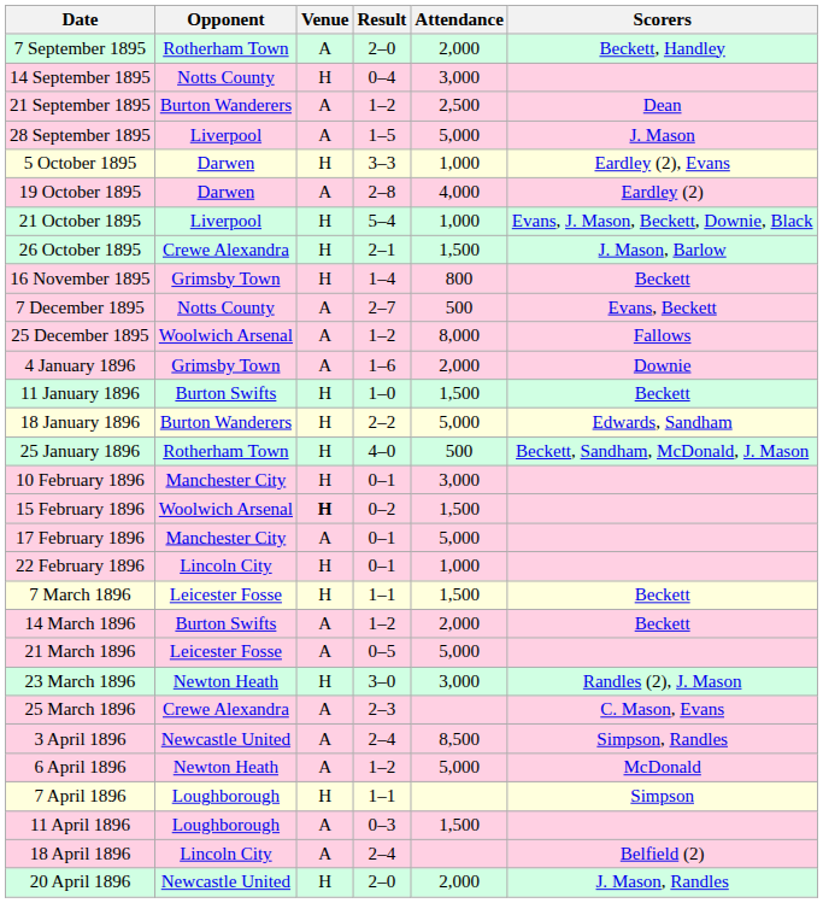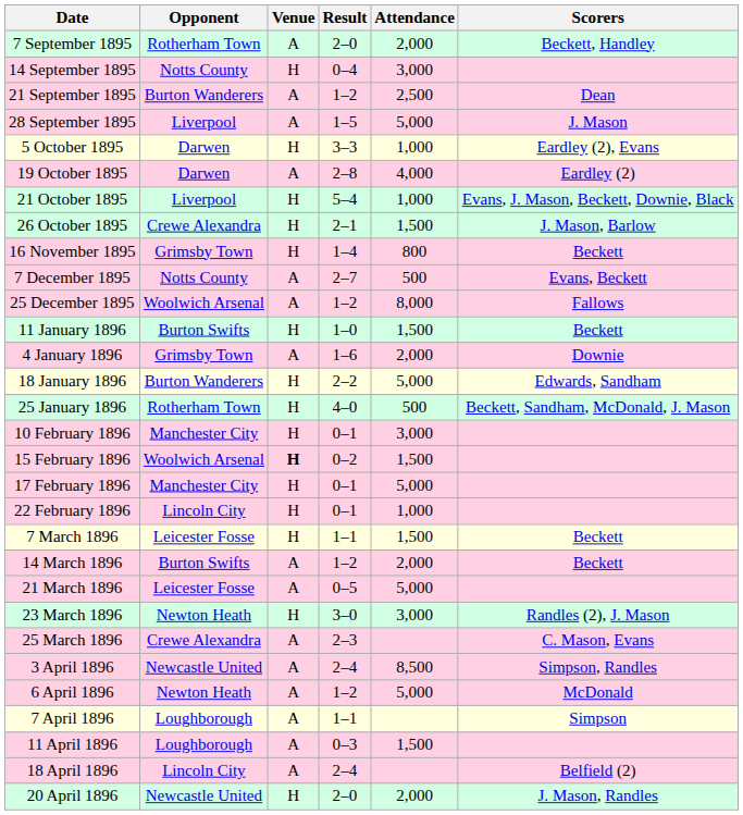rows swapped: 4 January 1896 <-> 11 January 1896
17 February 1896 | Venue: A -> H
7 April 1896 | Venue: H -> A
